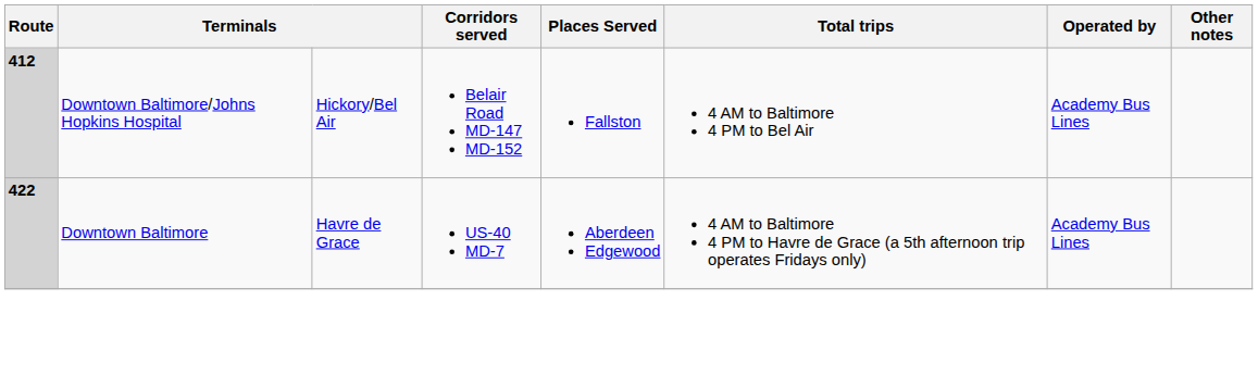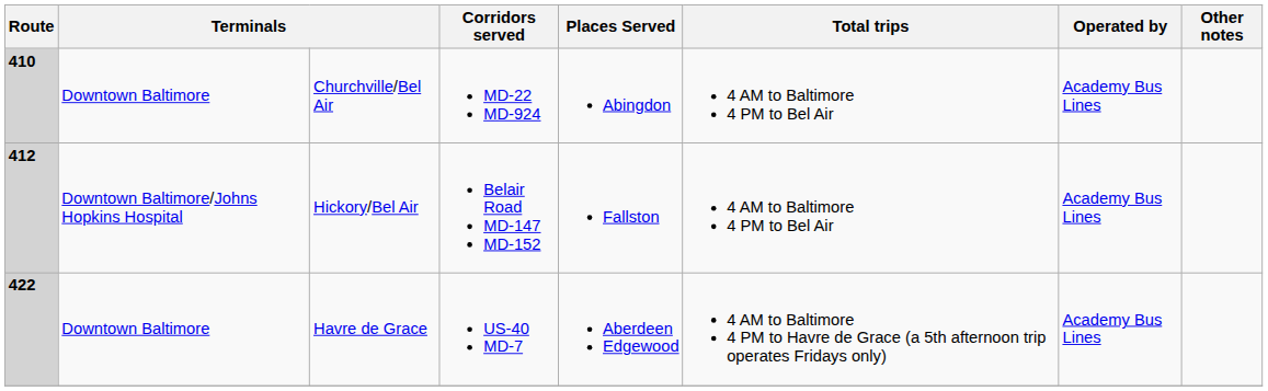+ row: 410 | Downtown Baltimore | Churchville/Bel Air | MD-22 MD-924 | Abingdon | 4 AM to Baltimore 4 PM to Bel Air | Academy Bus Lines
